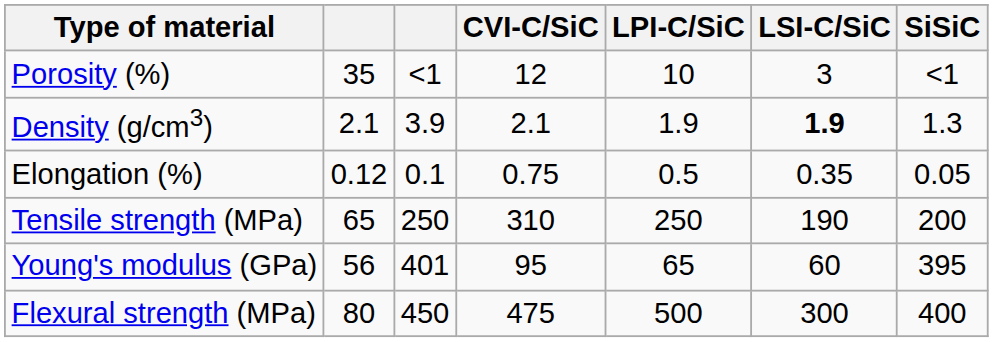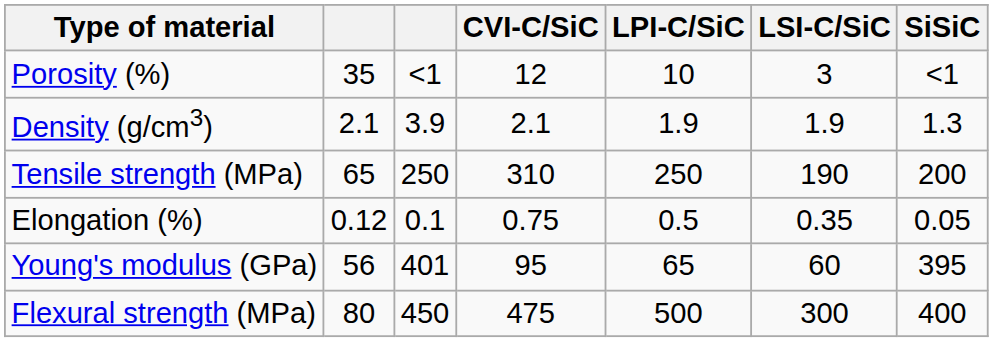Density (g/cm3) | LSI-C/SiC: bold -> normal
rows swapped: Tensile strength (MPa) <-> Elongation (%)
